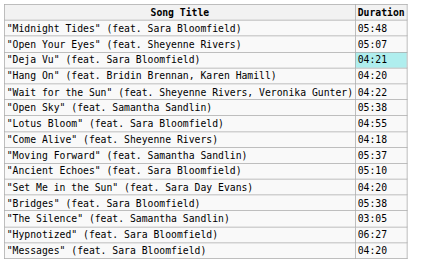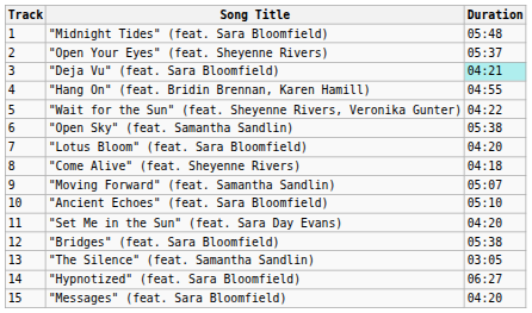+ column: Track | 1 | 2 | 3 | 4 | 5 | 6 | 7 | 8 | 9 | 10 | 11 | 12 | 13 | 14 | 15
"Open Your Eyes" (feat. Sheyenne Rivers) | Duration: 05:07 -> 05:37
"Hang On" (feat. Bridin Brennan, Karen Hamill) | Duration: 04:20 -> 04:55
"Lotus Bloom" (feat. Sara Bloomfield) | Duration: 04:55 -> 04:20
"Moving Forward" (feat. Samantha Sandlin) | Duration: 05:37 -> 05:07
